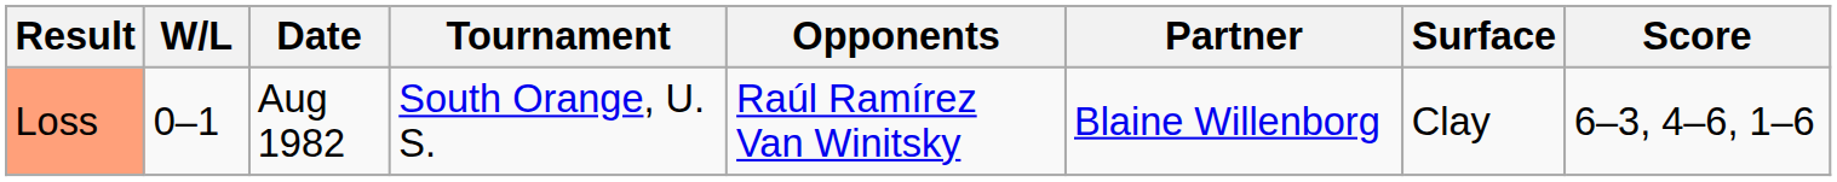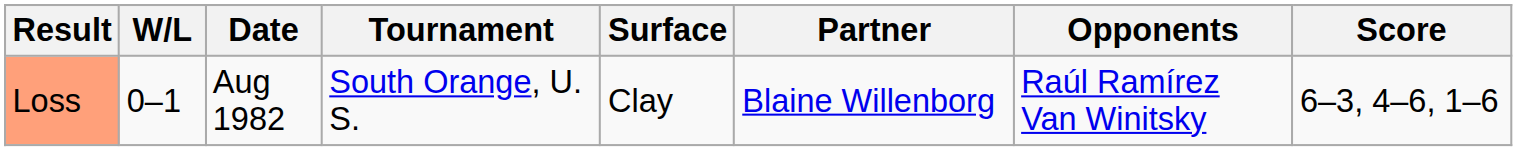columns swapped: Surface <-> Opponents
